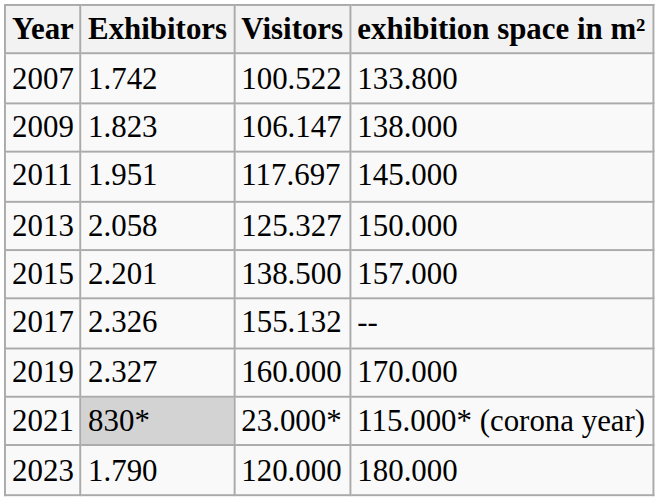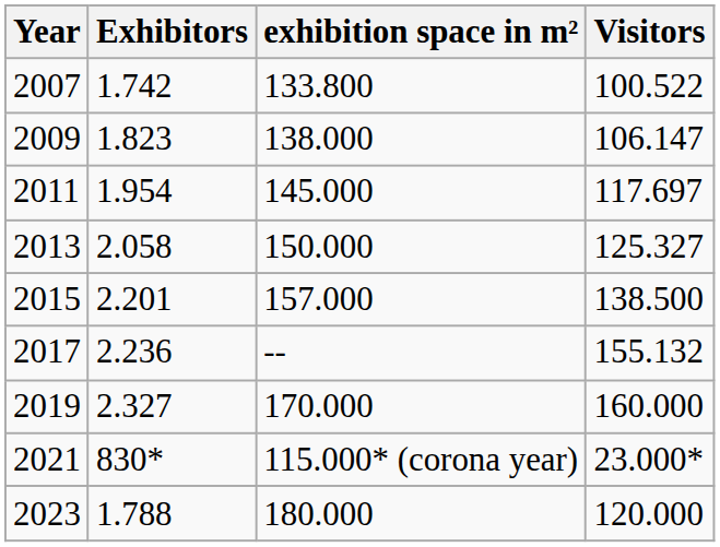columns swapped: Visitors <-> exhibition space in m²
2011 | Exhibitors: 1.951 -> 1.954
2017 | Exhibitors: 2.326 -> 2.236
2021 | Exhibitors: lightgrey background -> no background
2023 | Exhibitors: 1.790 -> 1.788
